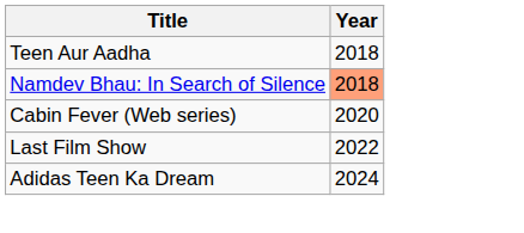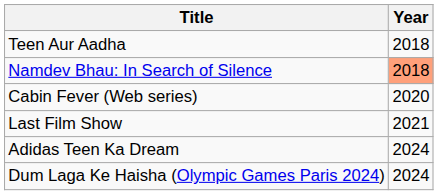Last Film Show | Year: 2022 -> 2021
+ row: Dum Laga Ke Haisha (Olympic Games Paris 2024) | 2024
